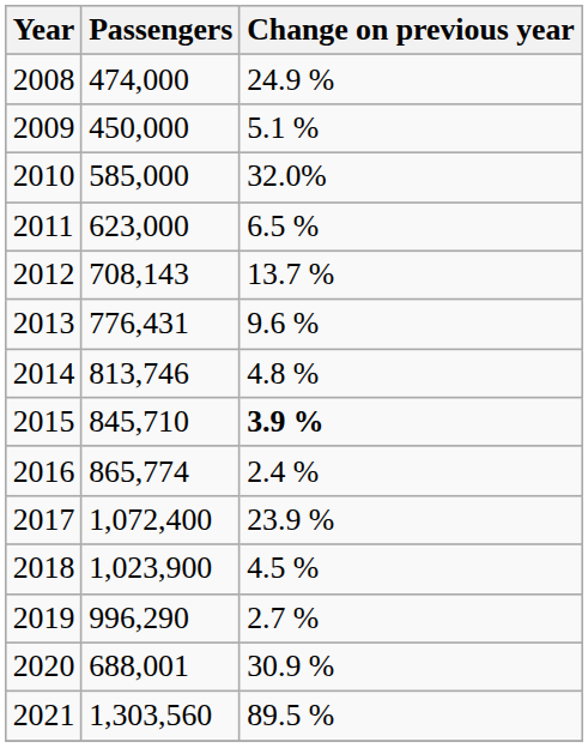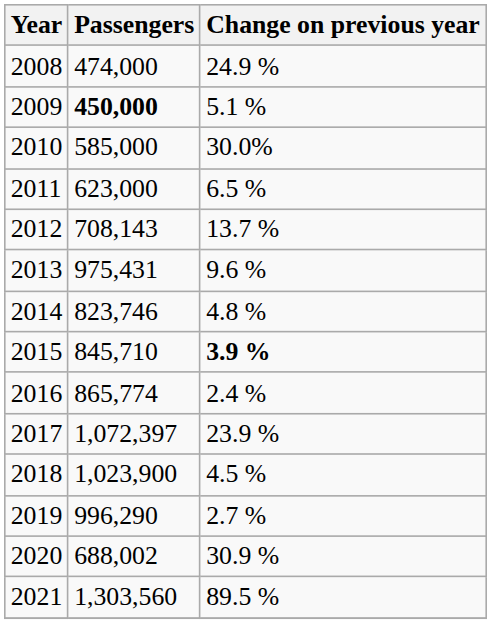2009 | Passengers: normal -> bold
2010 | Change on previous year: 32.0% -> 30.0%
2013 | Passengers: 776,431 -> 975,431
2014 | Passengers: 813,746 -> 823,746
2017 | Passengers: 1,072,400 -> 1,072,397
2020 | Passengers: 688,001 -> 688,002
